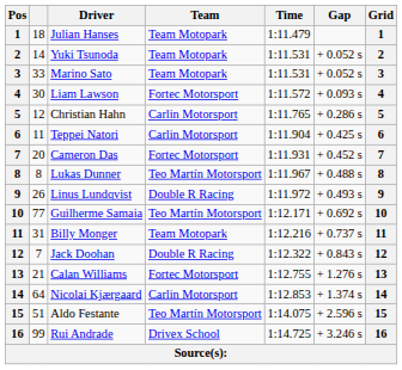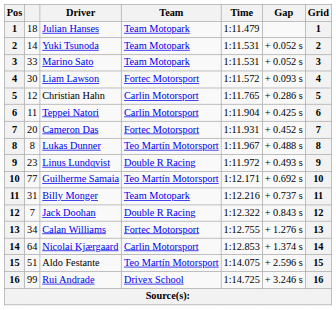Linus Lundqvist | column 2: 26 -> 23
Calan Williams | column 2: 21 -> 34
